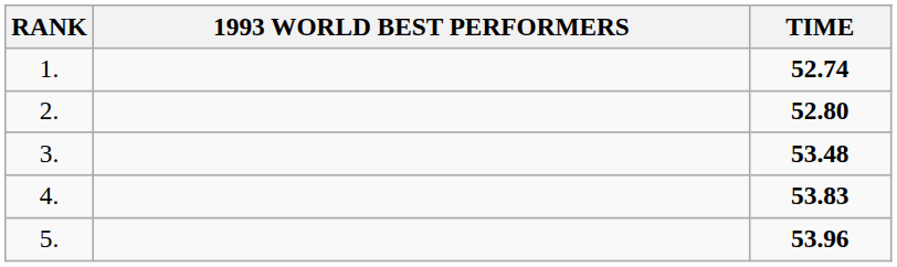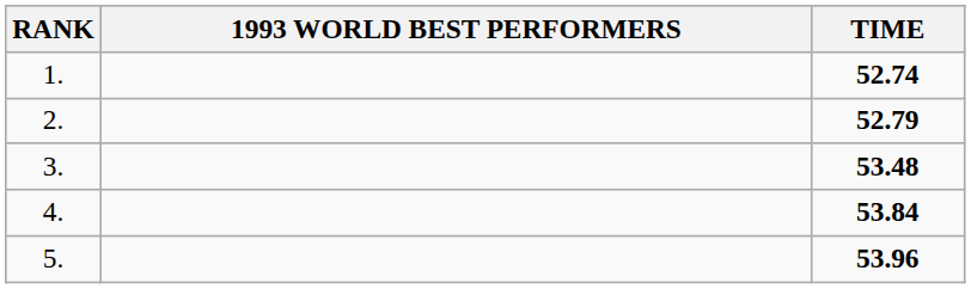2. | TIME: 52.80 -> 52.79
4. | TIME: 53.83 -> 53.84
